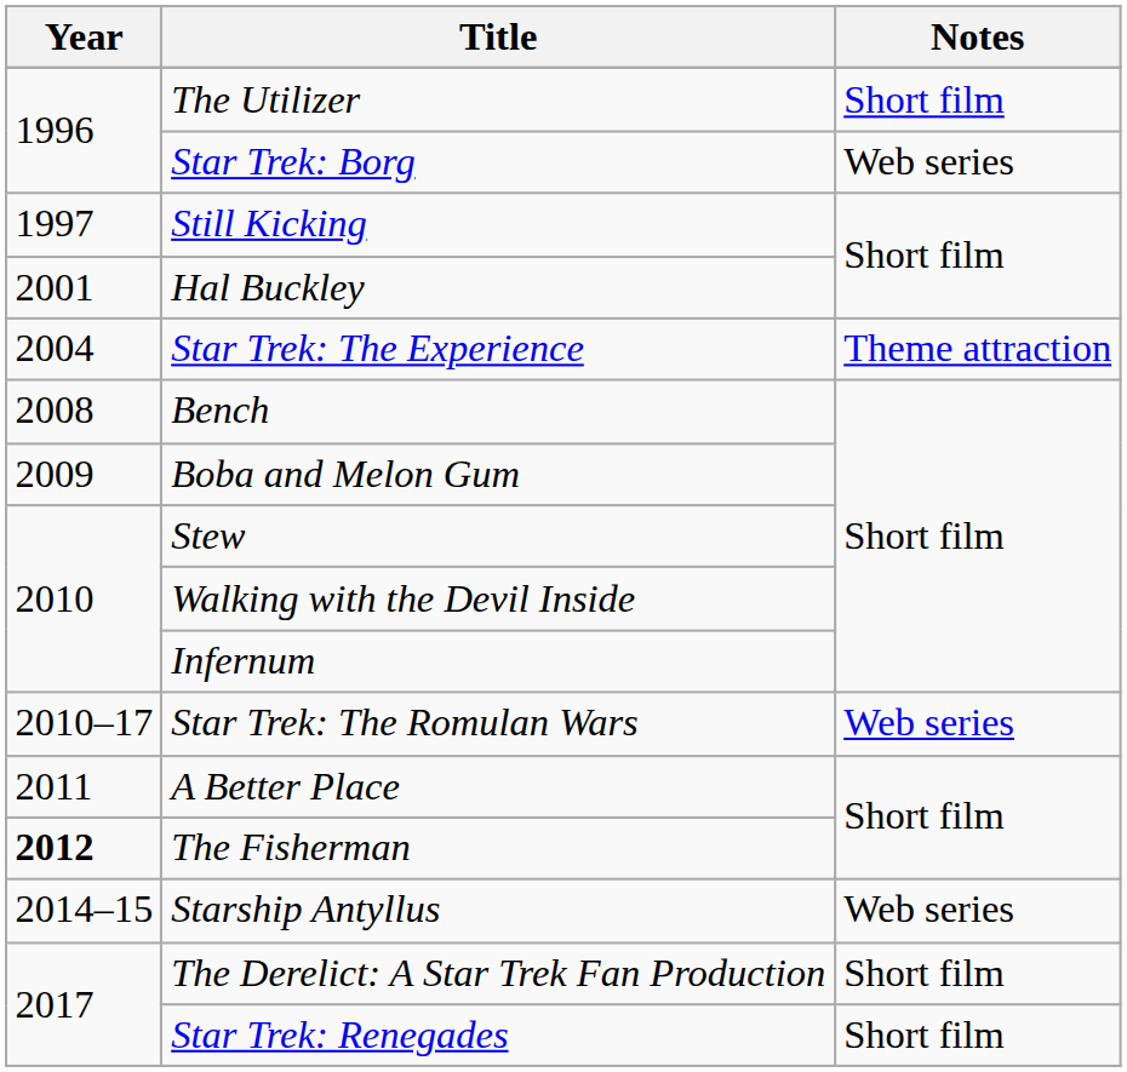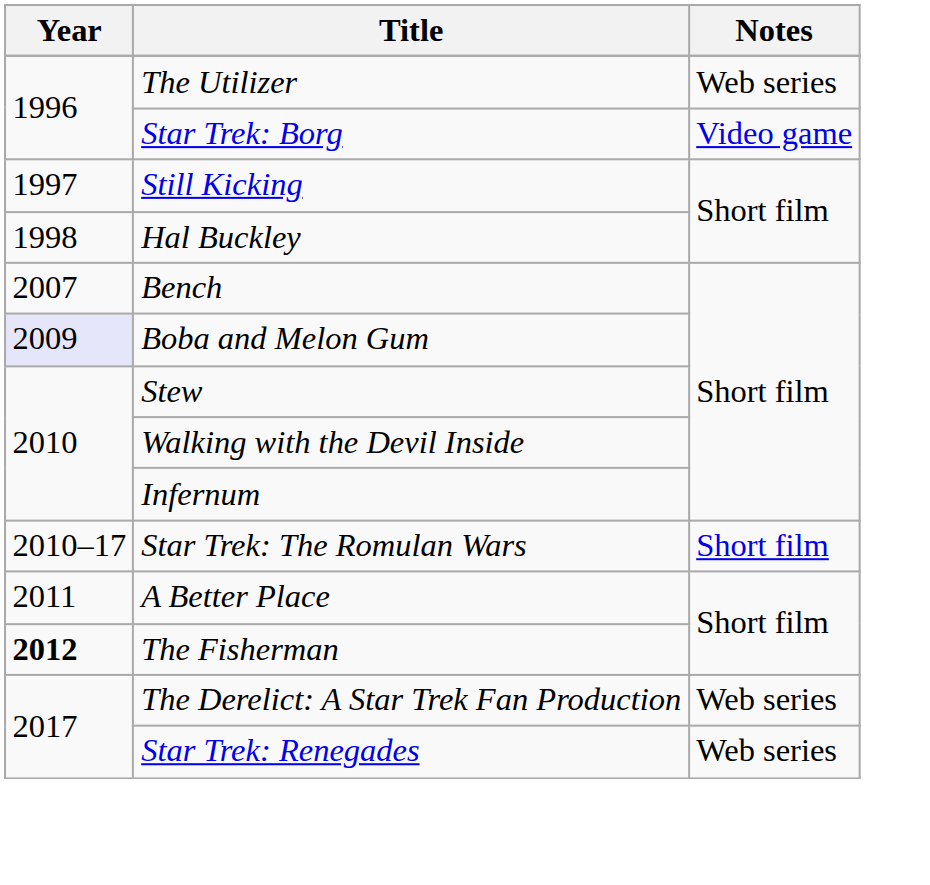The Utilizer | Notes: Short film -> Web series
Star Trek: Borg | Notes: Web series -> Video game
Hal Buckley | Year: 2001 -> 1998
- row: 2004 | Star Trek: The Experience | Theme attraction
Bench | Year: 2008 -> 2007
Boba and Melon Gum | Year: no background -> lavender background
Star Trek: The Romulan Wars | Notes: Web series -> Short film
- row: 2014–15 | Starship Antyllus | Web series
The Derelict: A Star Trek Fan Production | Notes: Short film -> Web series
Star Trek: Renegades | Notes: Short film -> Web series
